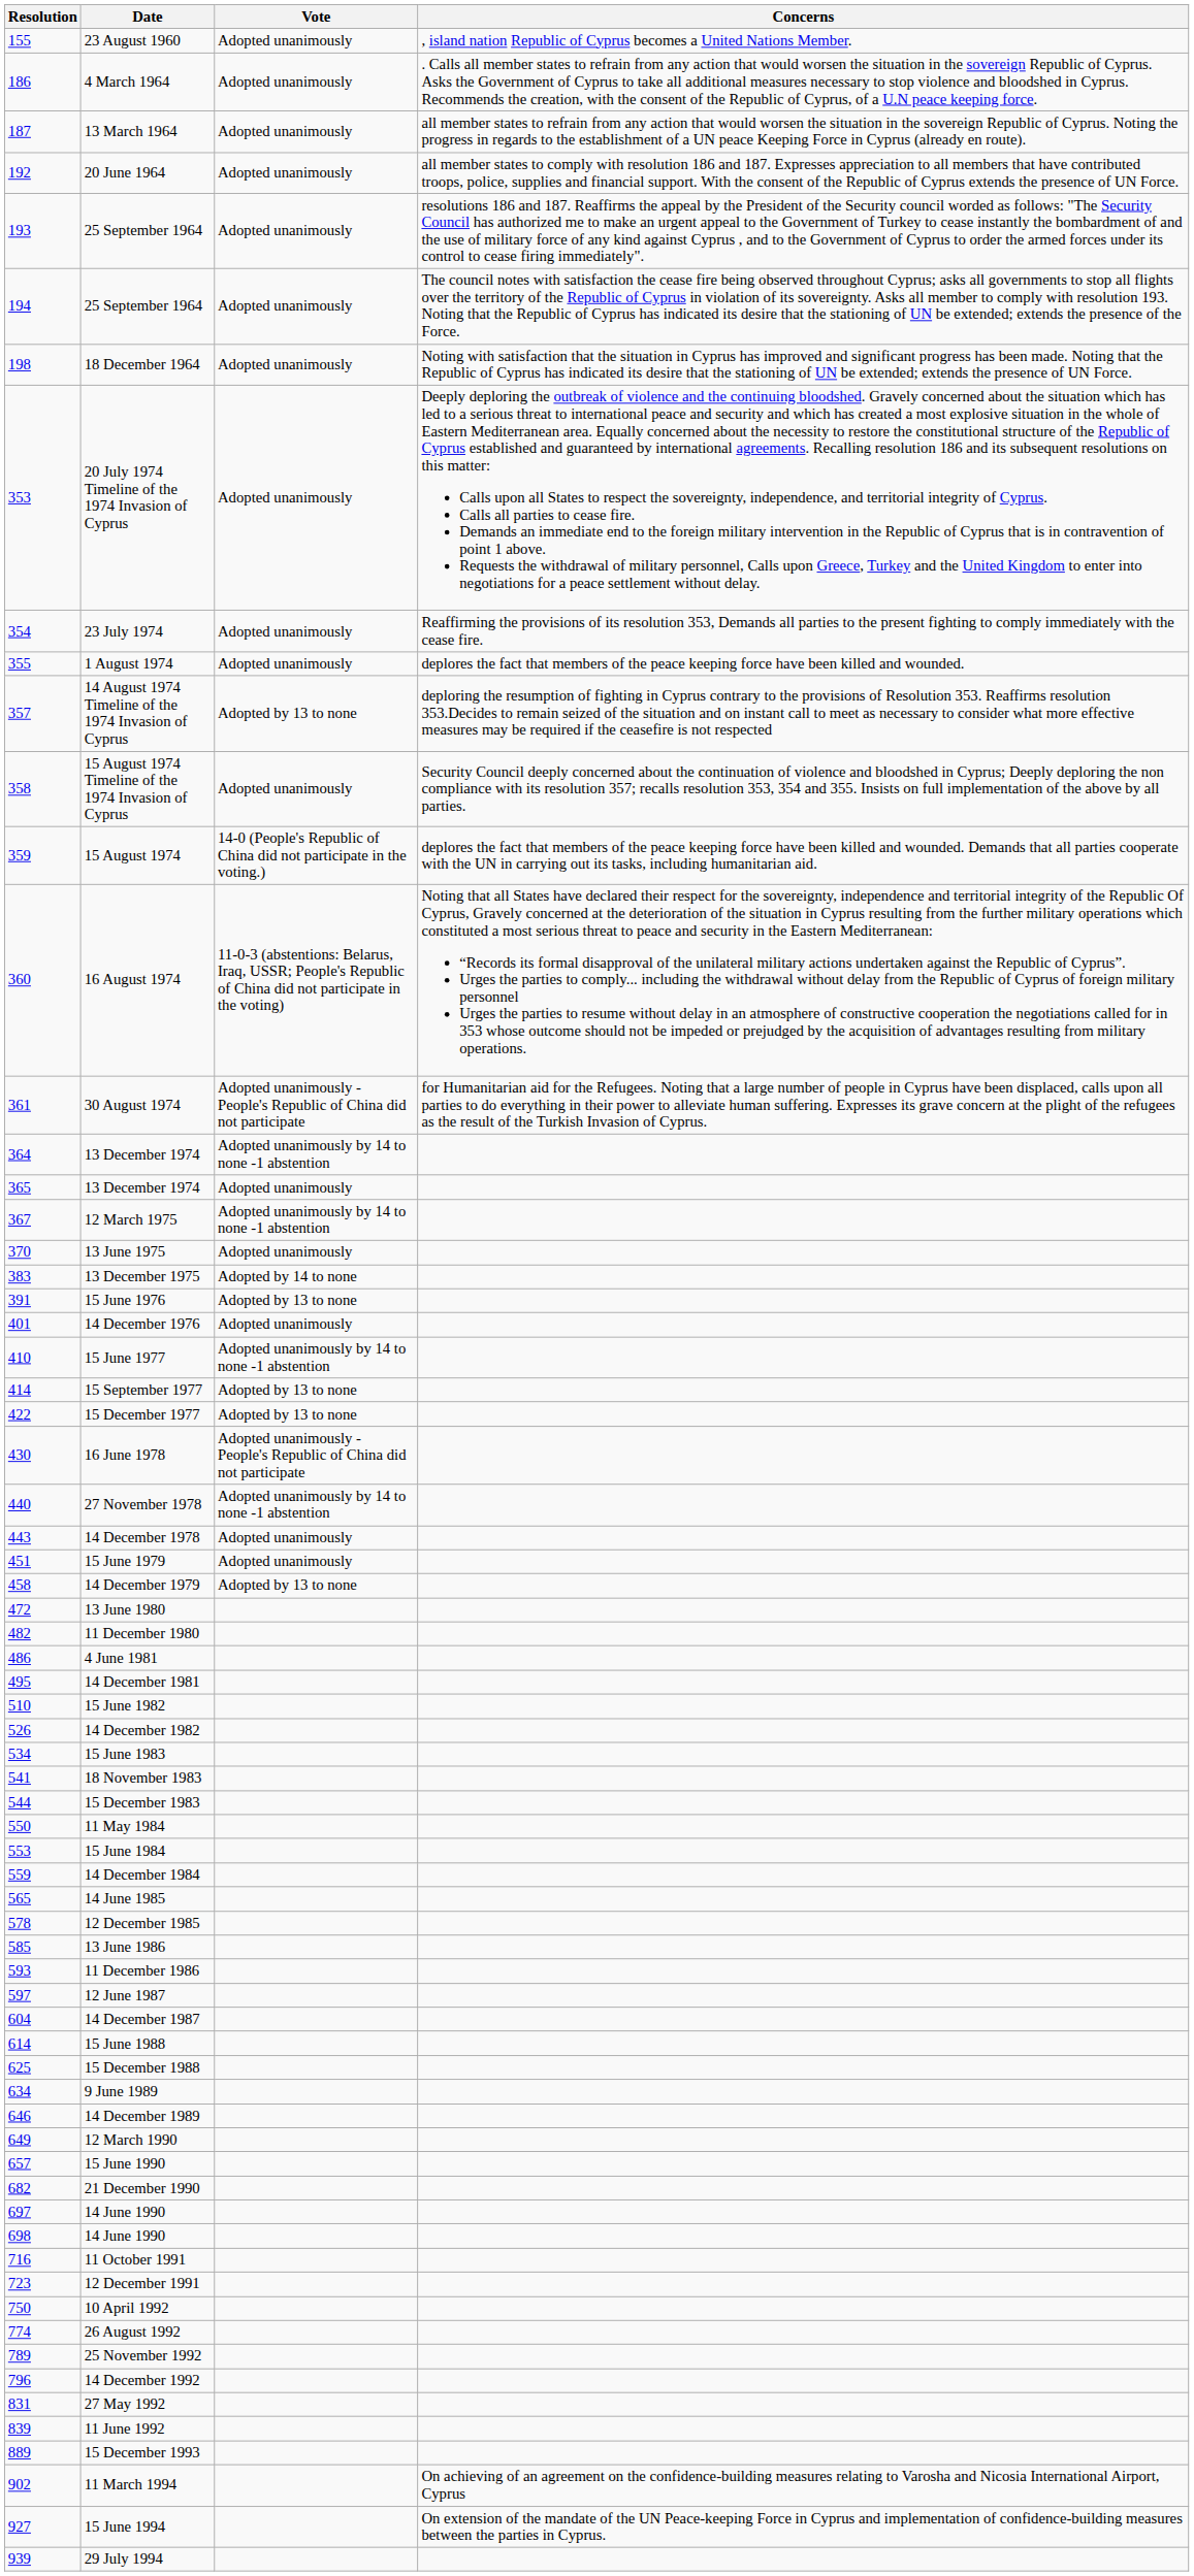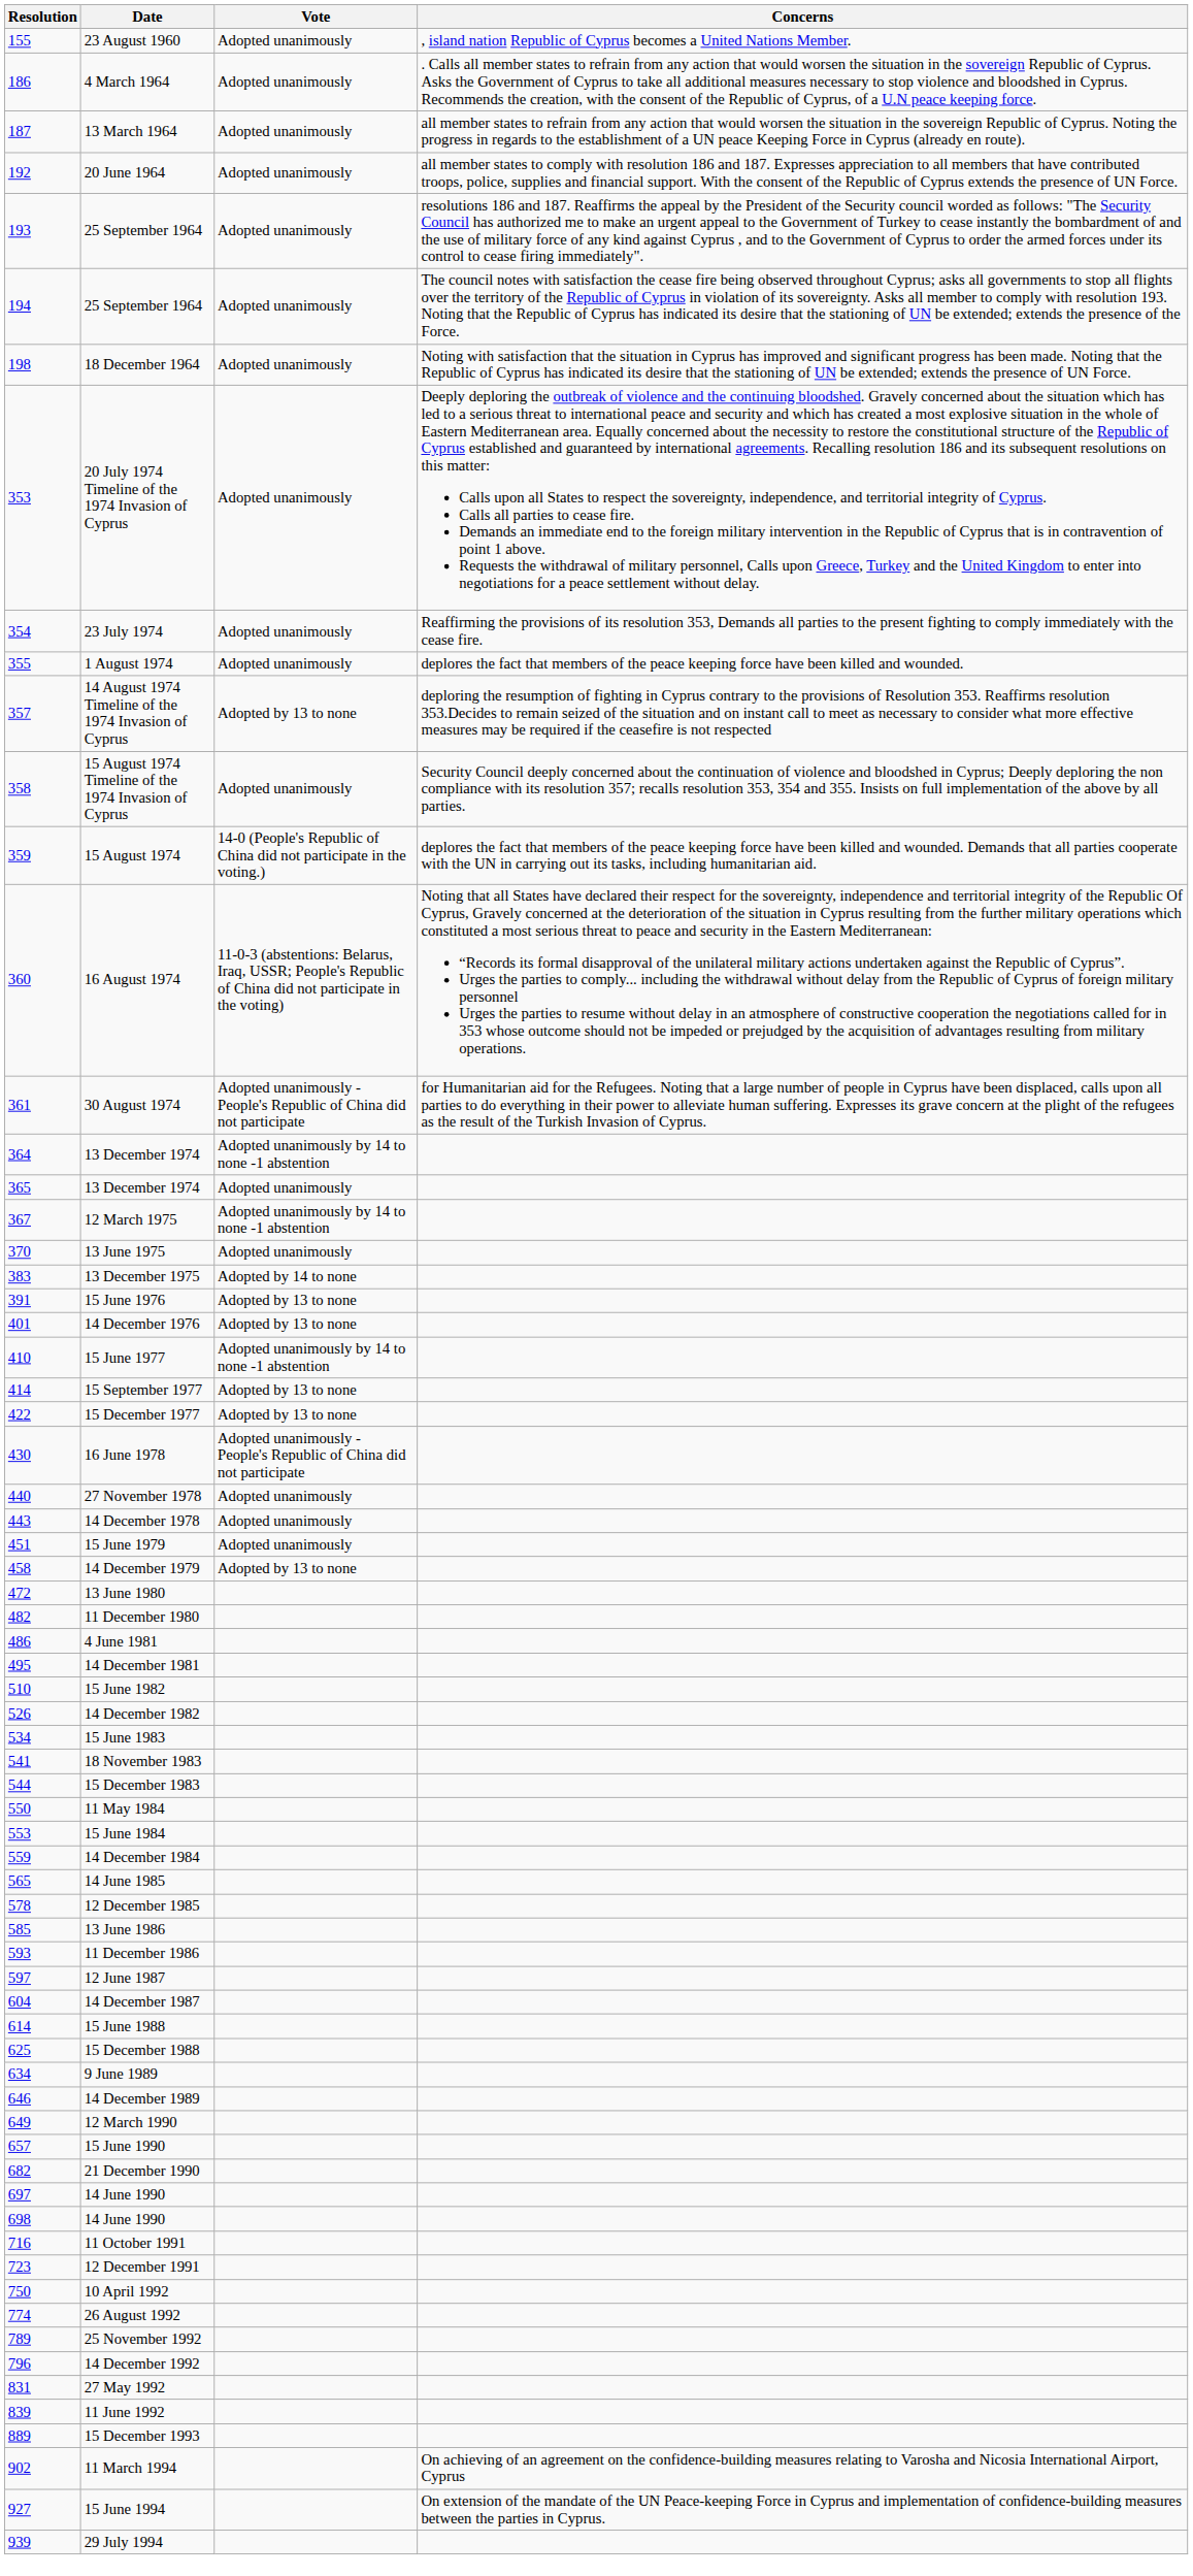14 December 1976 | Vote: Adopted unanimously -> Adopted by 13 to none
27 November 1978 | Vote: Adopted unanimously by 14 to none -1 abstention -> Adopted unanimously
